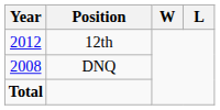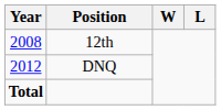12th | Year: 2012 -> 2008
DNQ | Year: 2008 -> 2012
